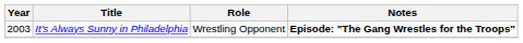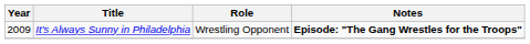It's Always Sunny in Philadelphia | Year: 2003 -> 2009
